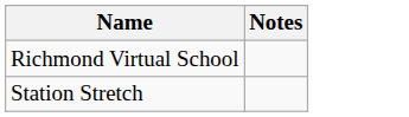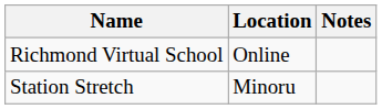+ column: Location | Online | Minoru
